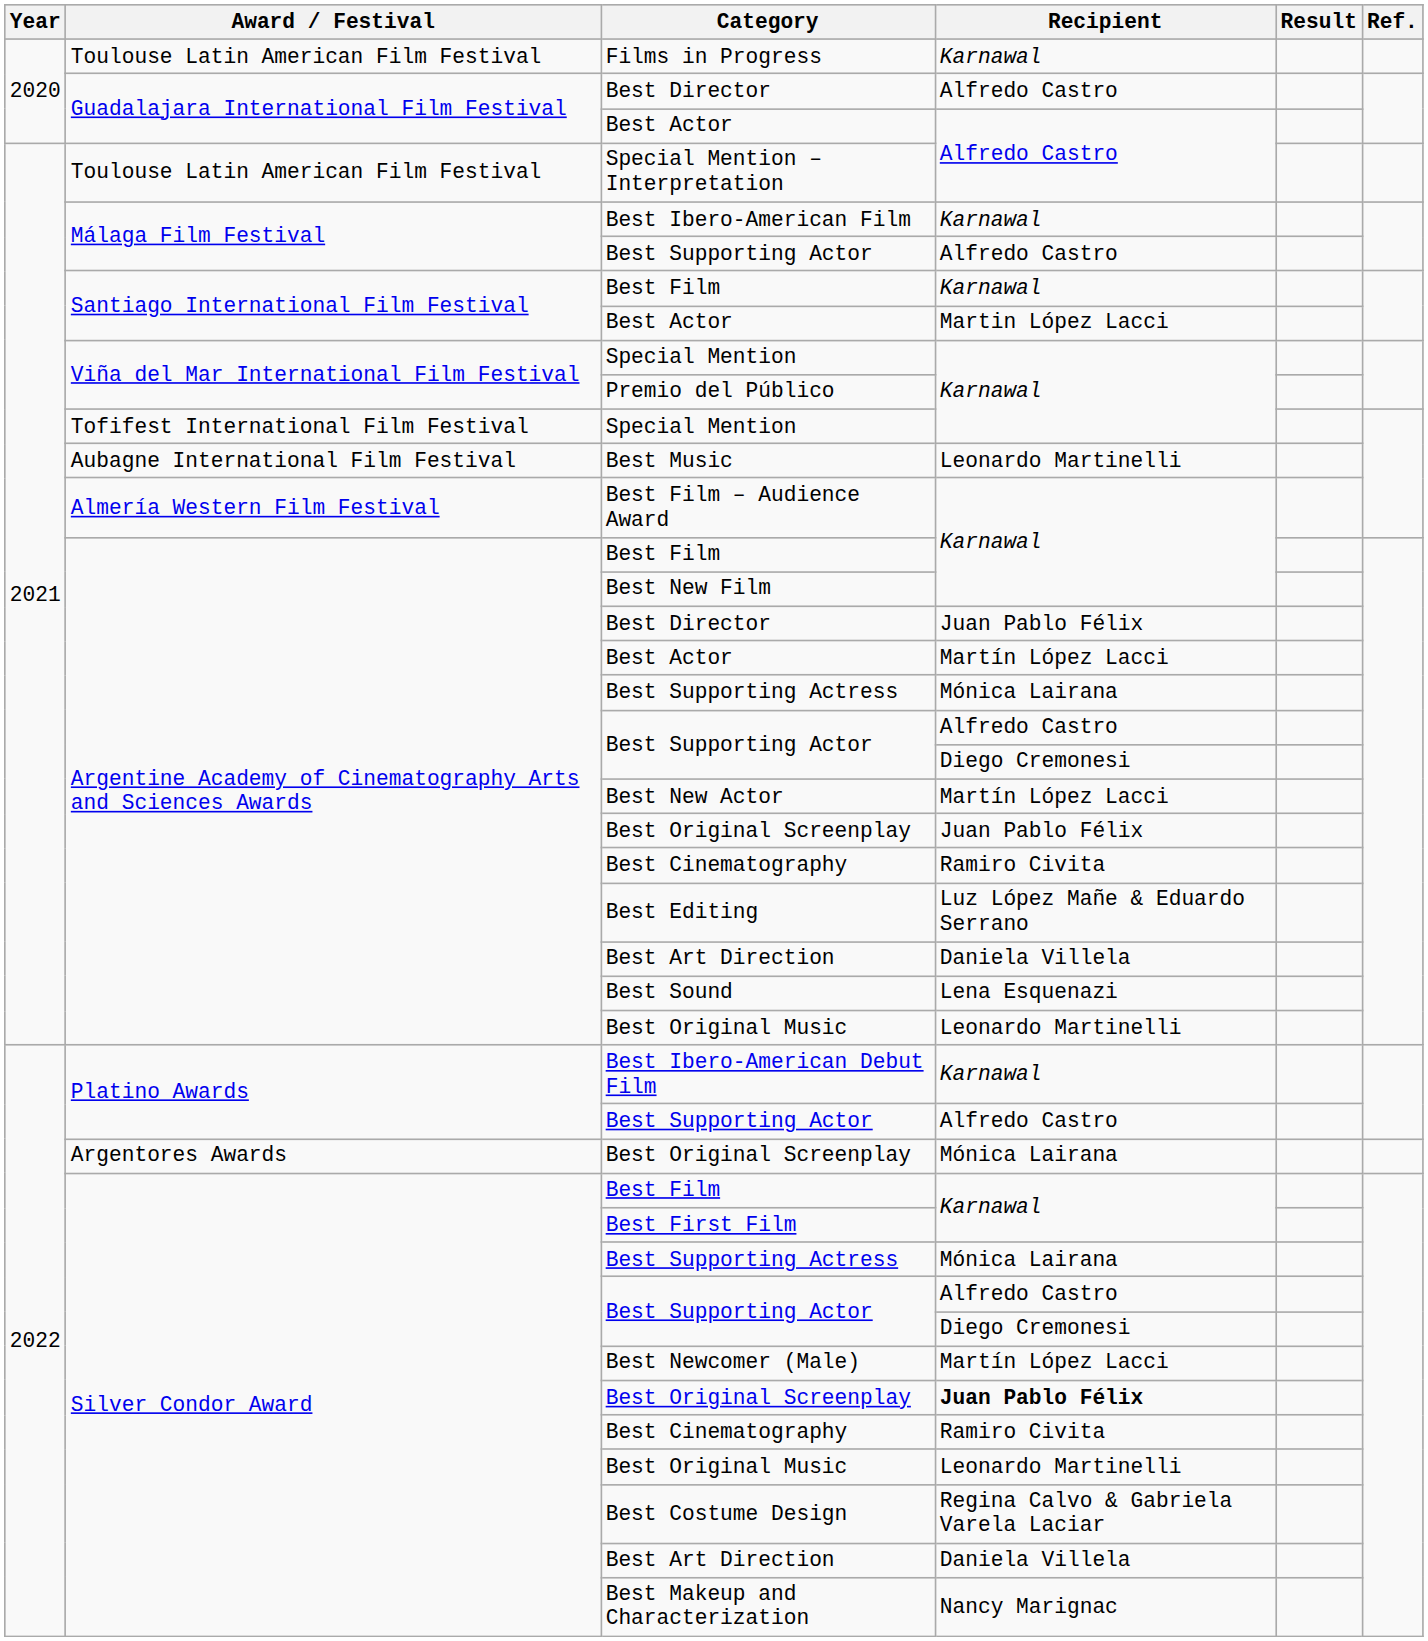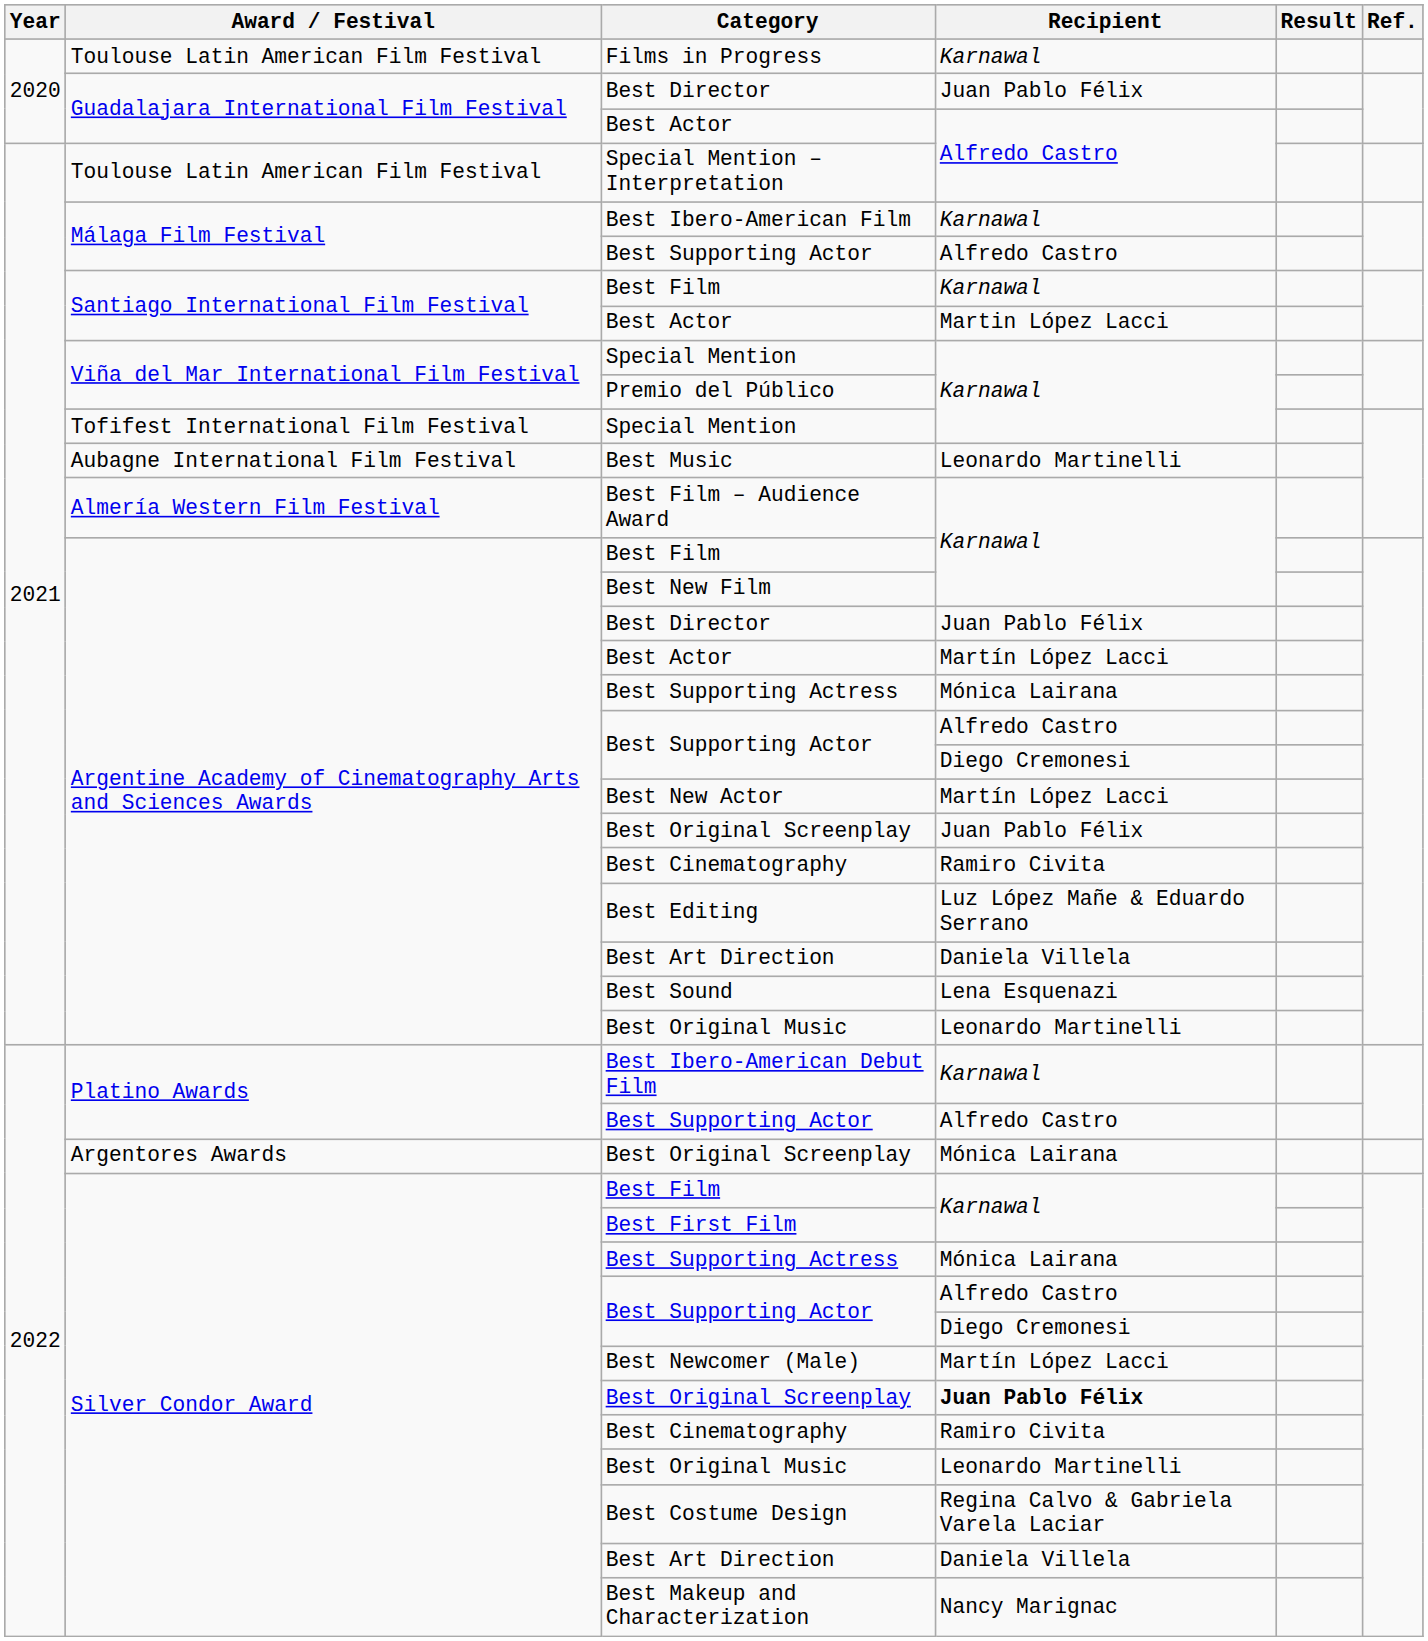Guadalajara International Film Festival / Best Director | Recipient: Alfredo Castro -> Juan Pablo Félix
